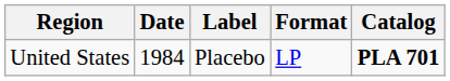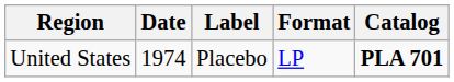United States | Date: 1984 -> 1974
